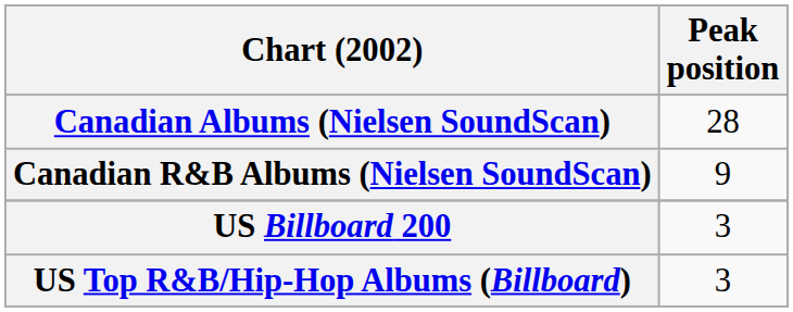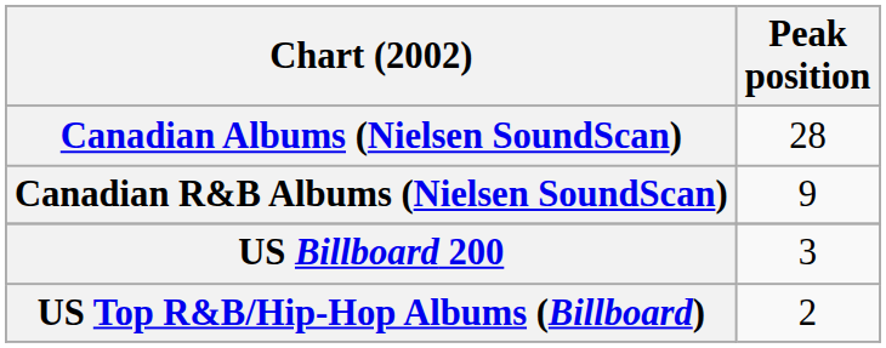US Top R&B/Hip-Hop Albums (Billboard) | Peak position: 3 -> 2
